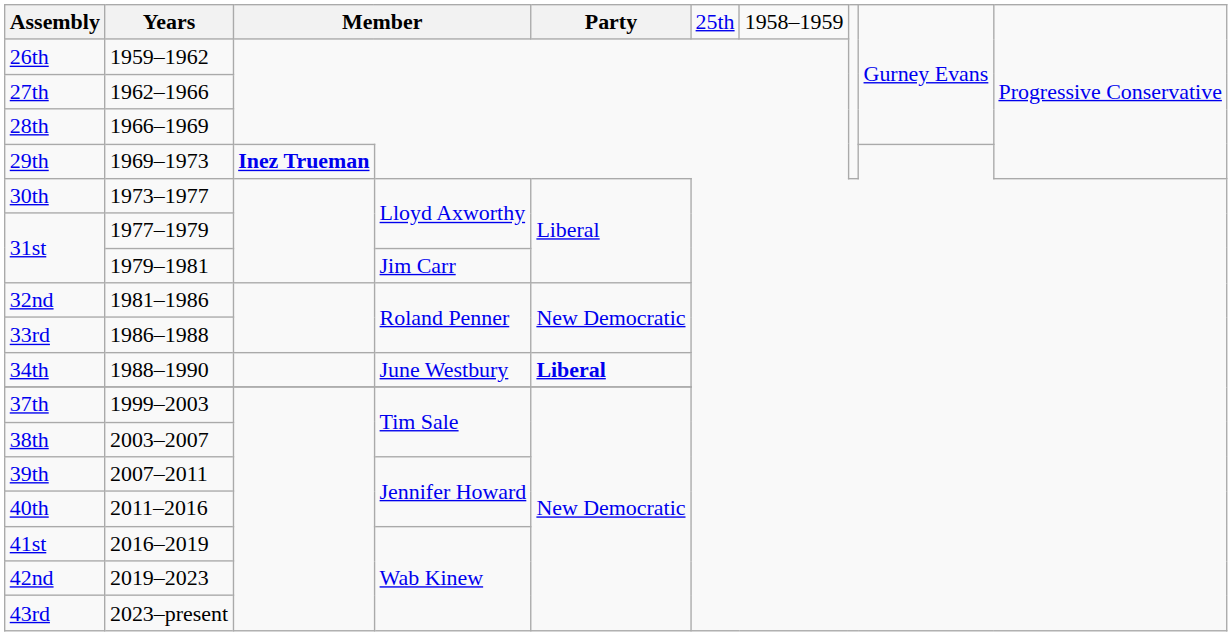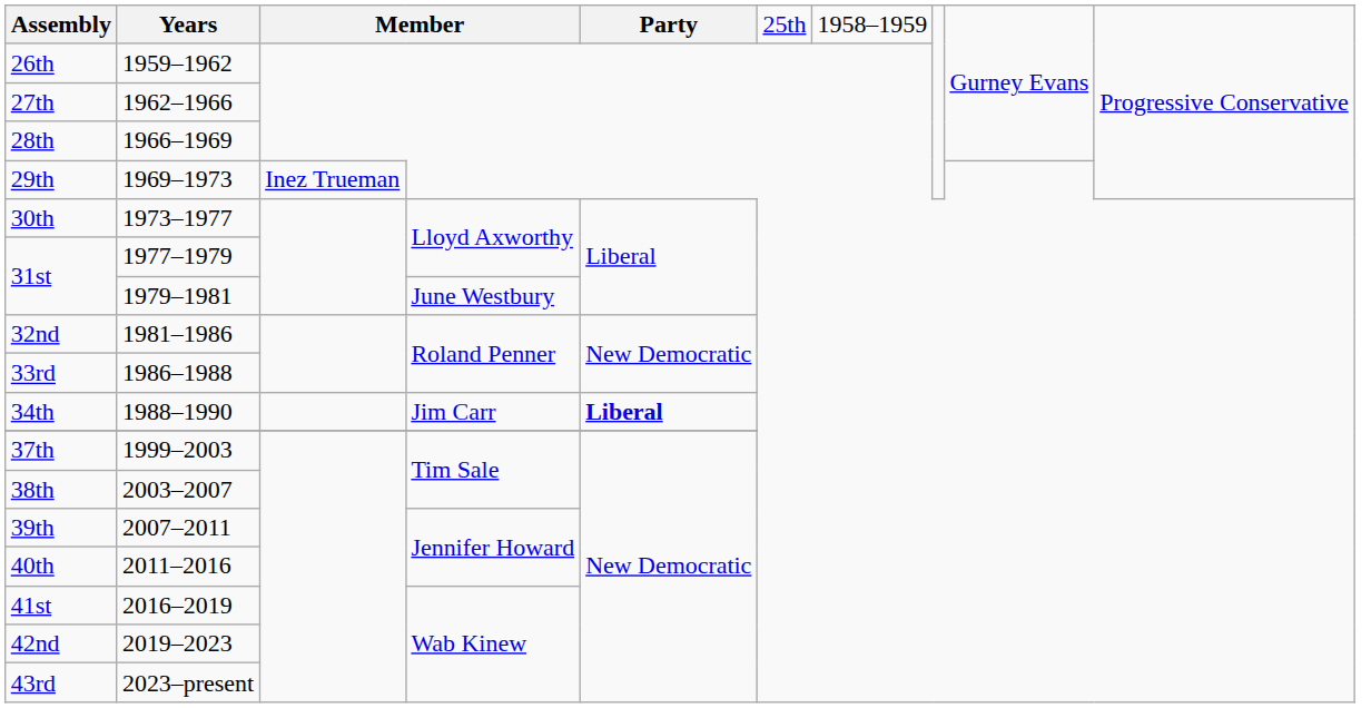29th | column 3: bold -> normal
31st / 1979–1981 | column 4: Jim Carr -> June Westbury
34th | column 4: June Westbury -> Jim Carr
